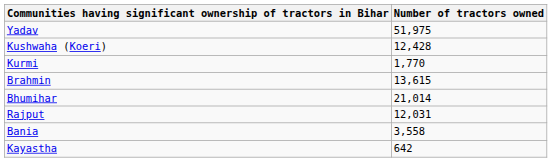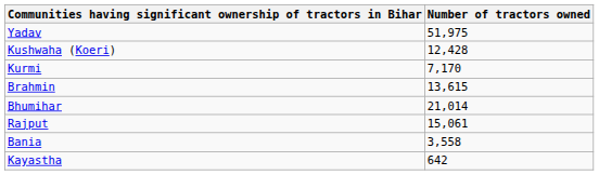Kurmi | Number of tractors owned: 1,770 -> 7,170
Rajput | Number of tractors owned: 12,031 -> 15,061
